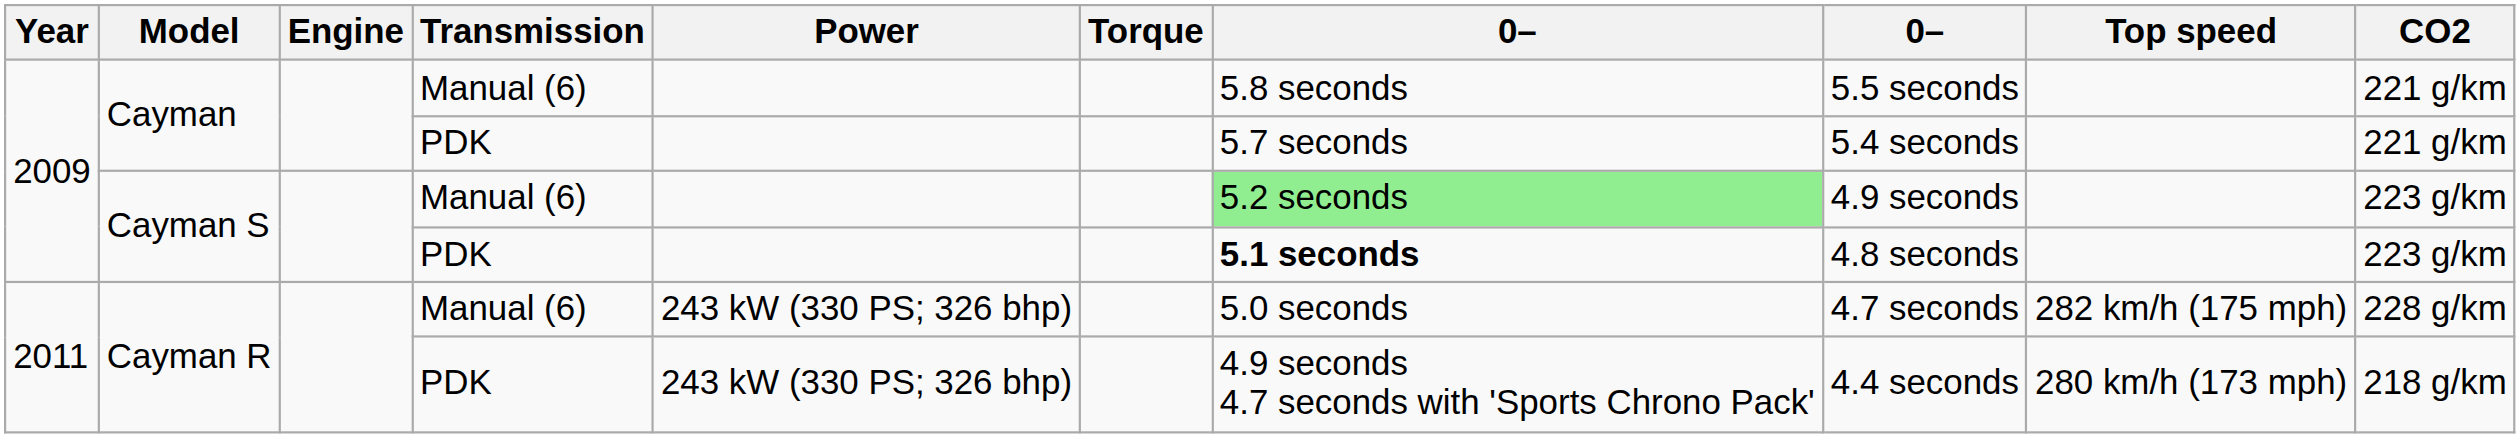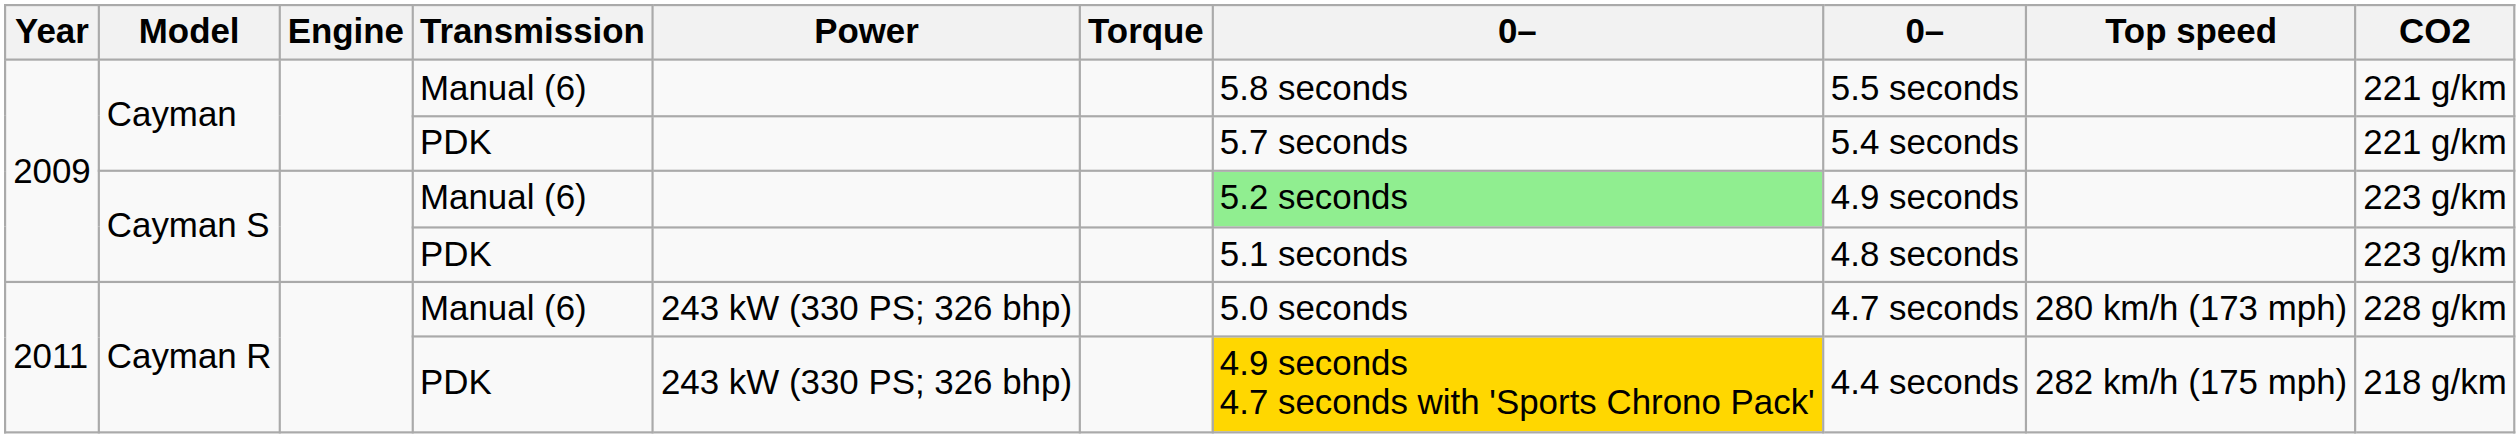Cayman S / PDK | column 7: bold -> normal
Cayman R / Manual (6) | Top speed: 282 km/h (175 mph) -> 280 km/h (173 mph)
Cayman R / PDK | column 7: no background -> gold background
Cayman R / PDK | Top speed: 280 km/h (173 mph) -> 282 km/h (175 mph)
